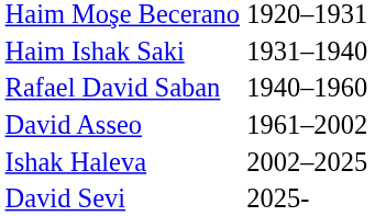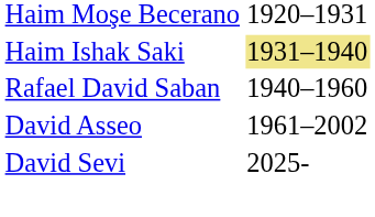Haim Ishak Saki | column 2: no background -> khaki background
- row: Ishak Haleva | 2002–2025
